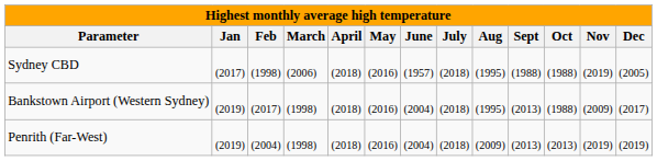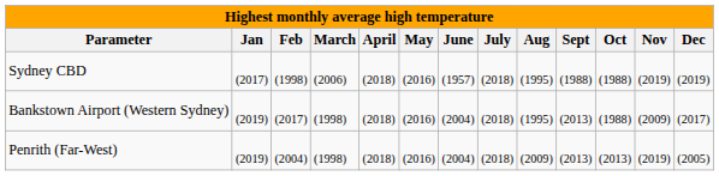Sydney CBD | Dec: (2005) -> (2019)
Penrith (Far-West) | Dec: (2019) -> (2005)
